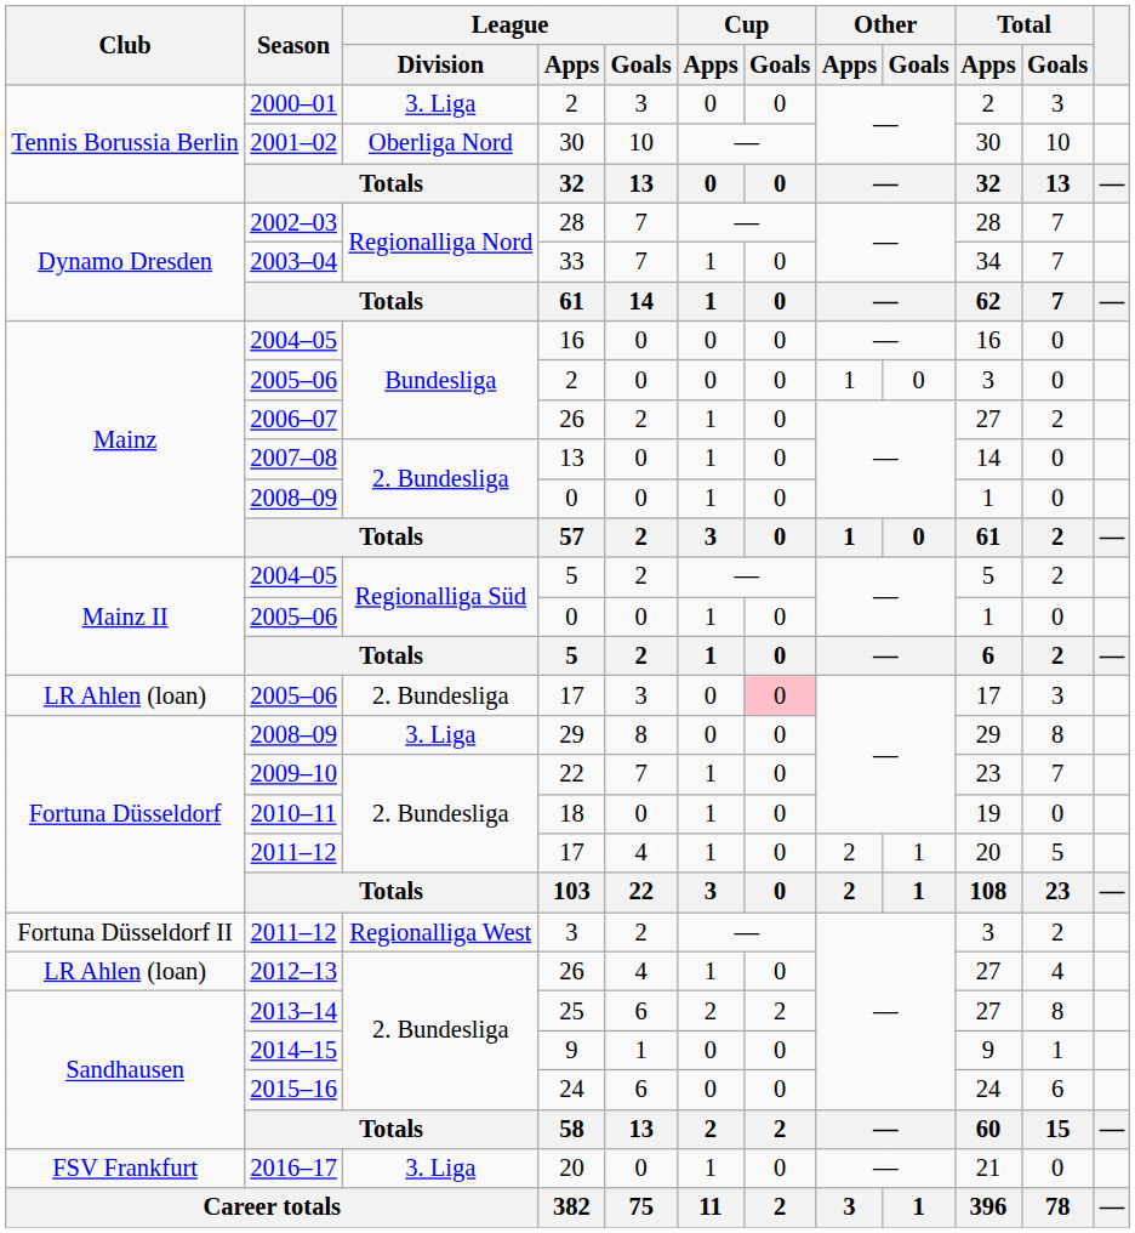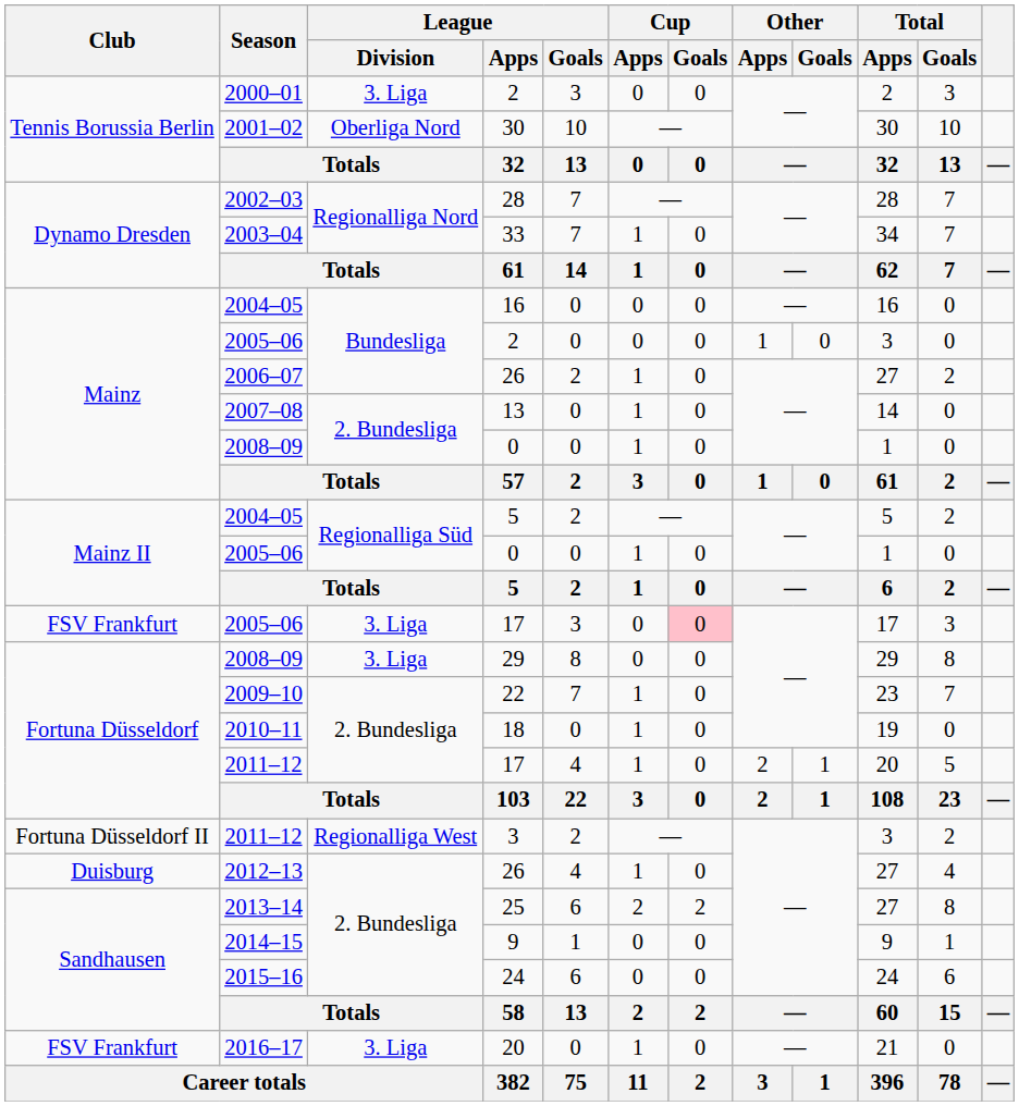2005–06 / 17 | Club: LR Ahlen (loan) -> FSV Frankfurt
2005–06 / 17 | League / Division: 2. Bundesliga -> 3. Liga
2012–13 / 26 | Club: LR Ahlen (loan) -> Duisburg
